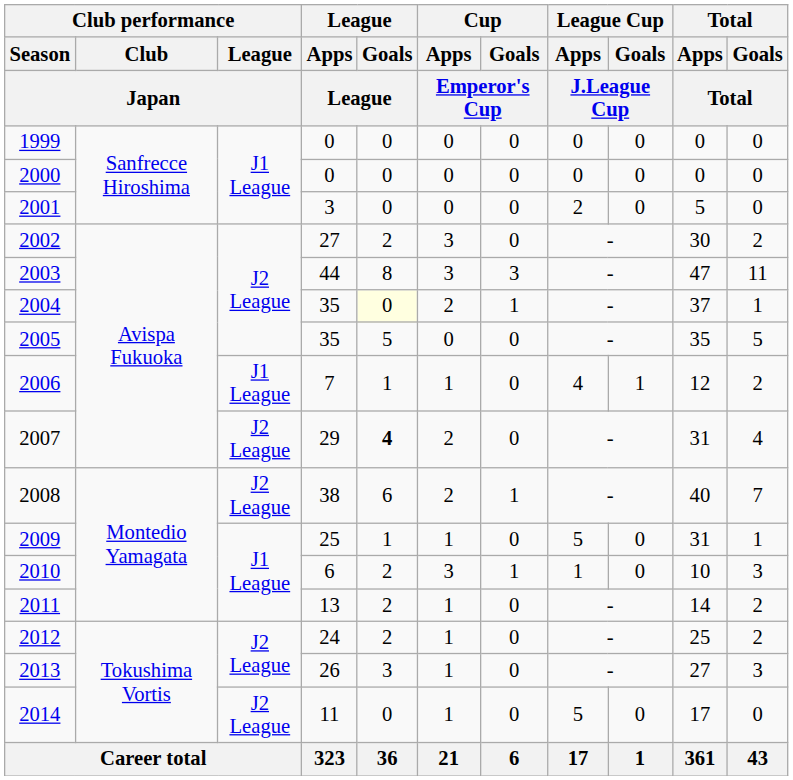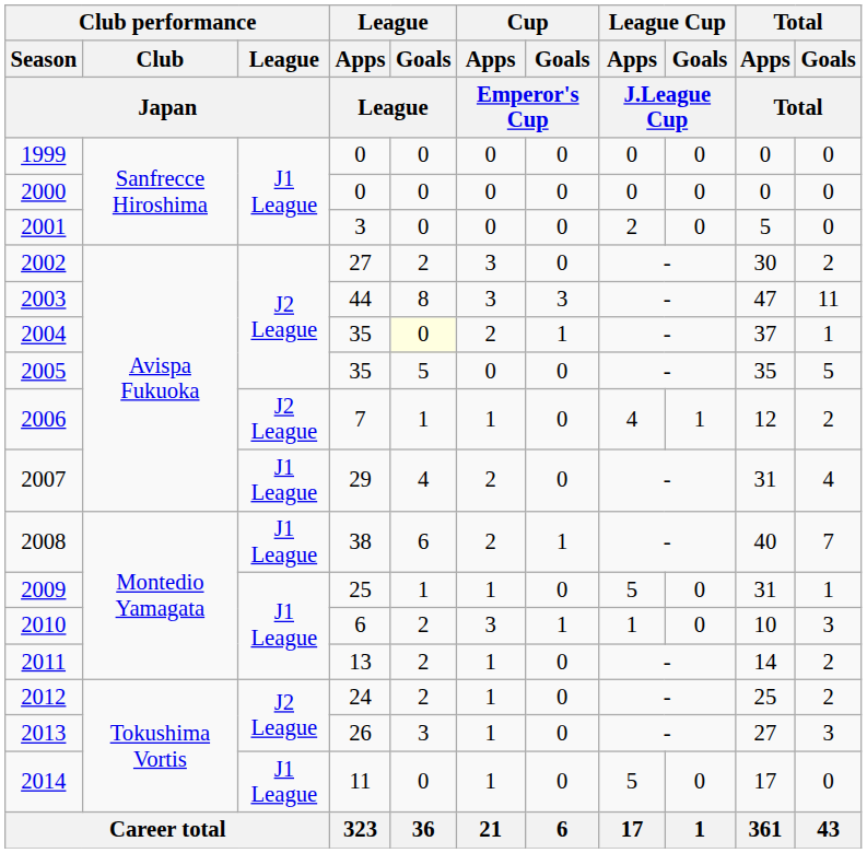2006 | Club performance / League / Japan: J1 League -> J2 League
2007 | Club performance / League / Japan: J2 League -> J1 League
2007 | League / Goals / League: bold -> normal
2008 | Club performance / League / Japan: J2 League -> J1 League
2014 | Club performance / League / Japan: J2 League -> J1 League
